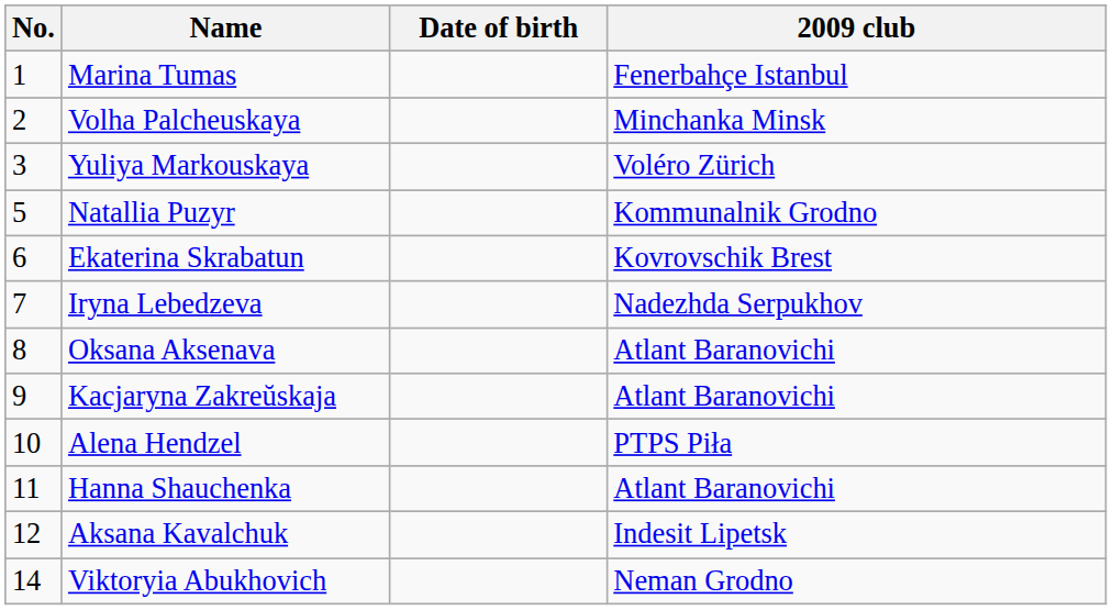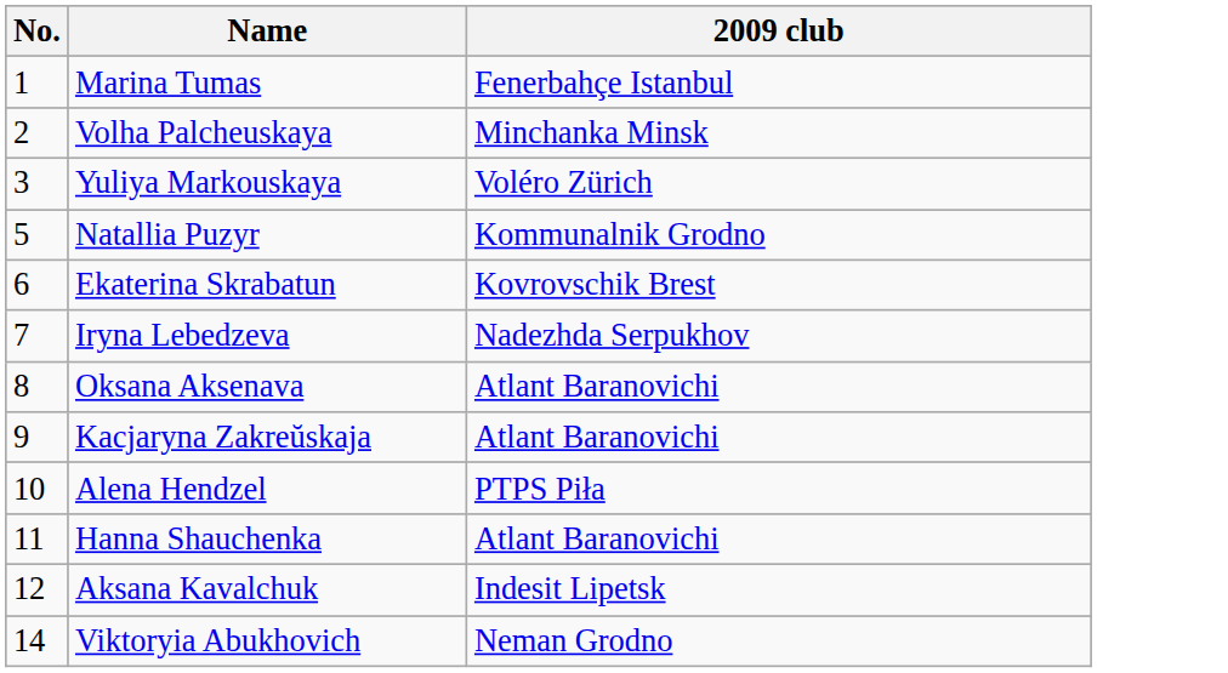- column: Date of birth
